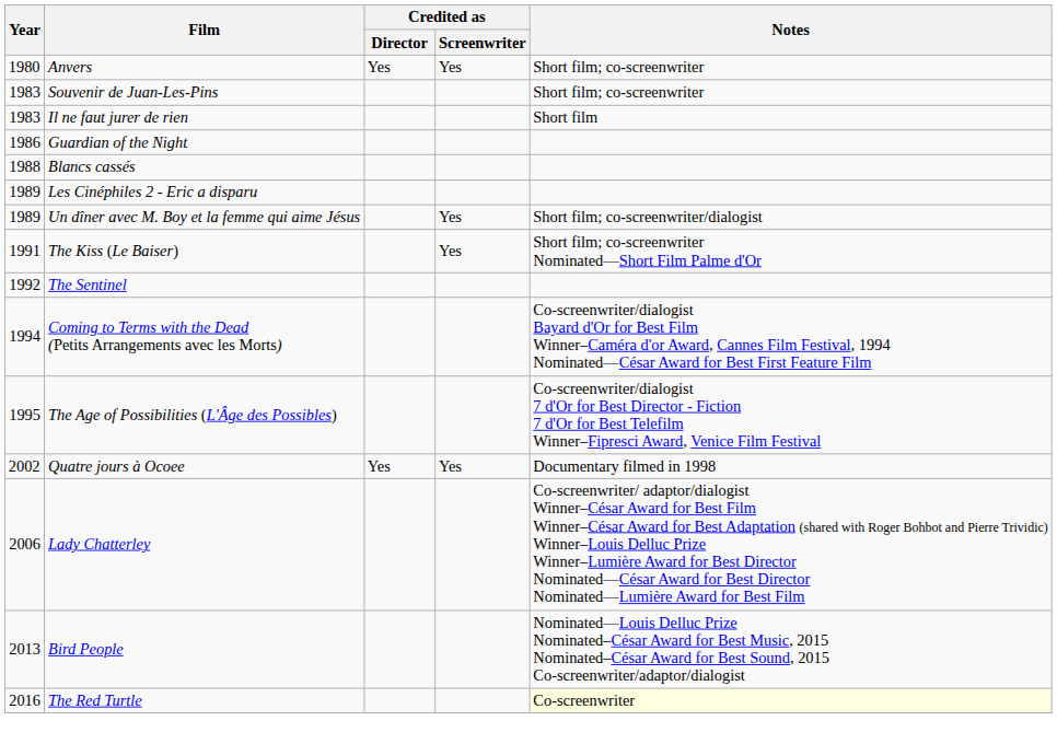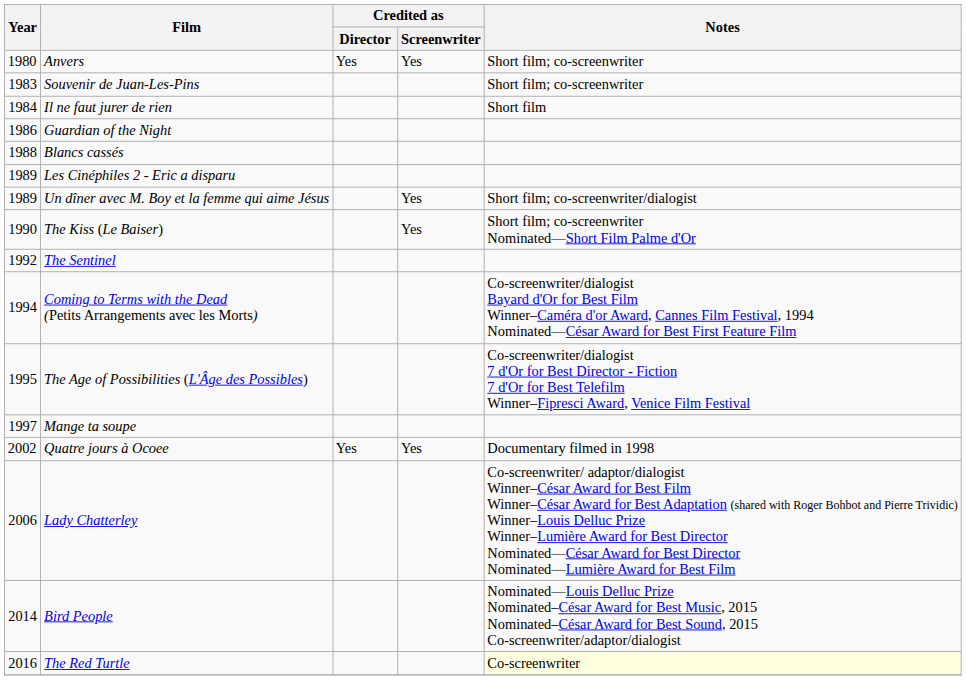Il ne faut jurer de rien | Year: 1983 -> 1984
The Kiss (Le Baiser) | Year: 1991 -> 1990
+ row: 1997 | Mange ta soupe
Bird People | Year: 2013 -> 2014
